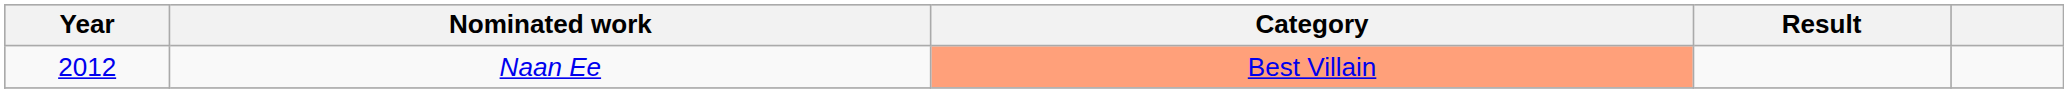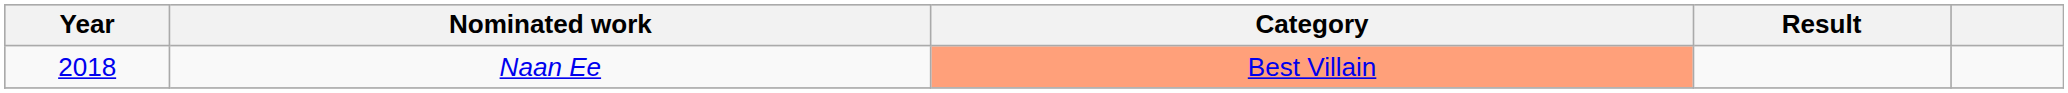Naan Ee | Year: 2012 -> 2018
